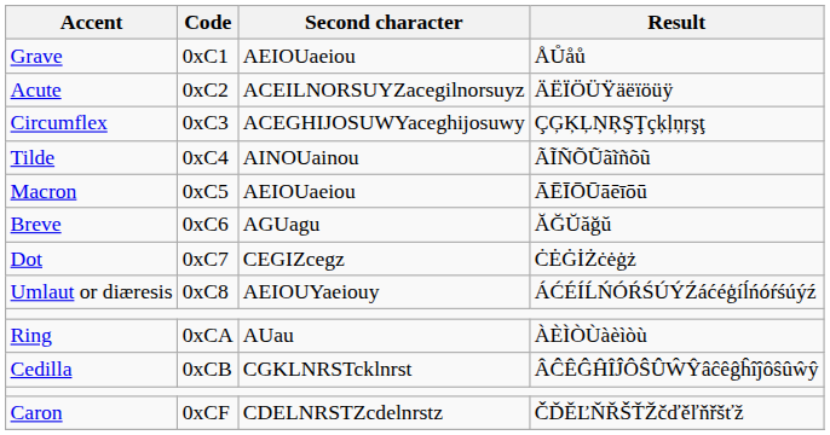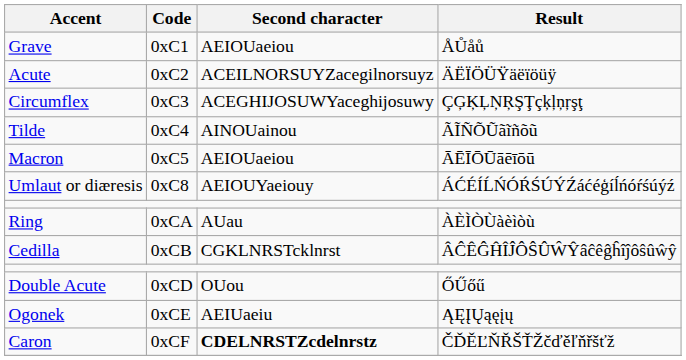- row: Breve | 0xC6 | AGUagu | ĂĞŬăğŭ
- row: Dot | 0xC7 | CEGIZcegz | ĊĖĠİŻċėġż
+ row: Double Acute | 0xCD | OUou | ŐŰőű
+ row: Ogonek | 0xCE | AEIUaeiu | ĄĘĮŲąęįų
Caron | Second character: normal -> bold
